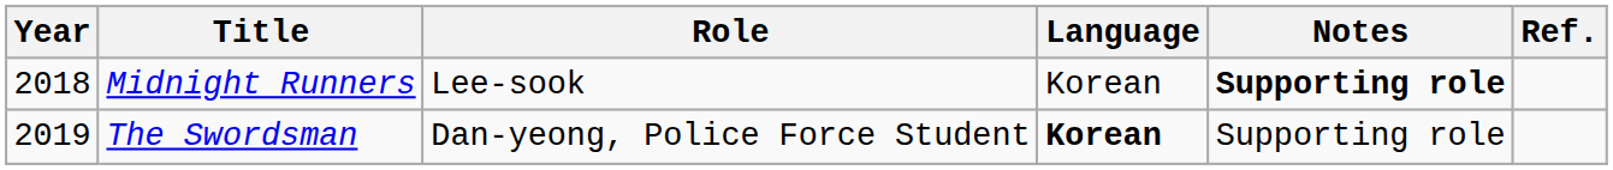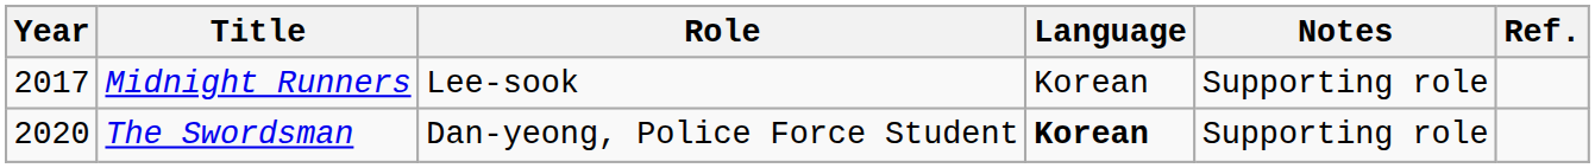Midnight Runners | Year: 2018 -> 2017
Midnight Runners | Notes: bold -> normal
The Swordsman | Year: 2019 -> 2020
